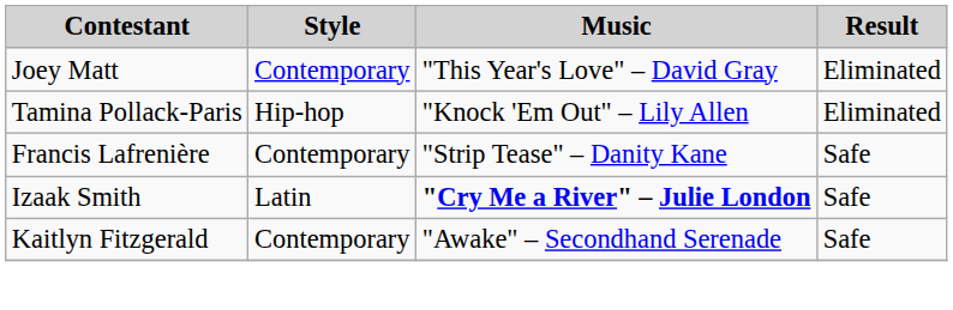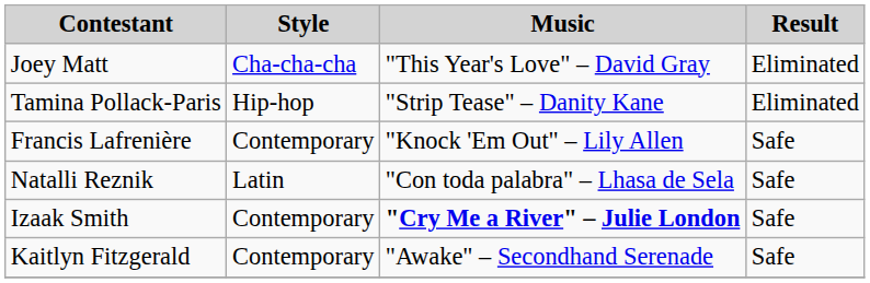Joey Matt | Style: Contemporary -> Cha-cha-cha
Tamina Pollack-Paris | Music: "Knock 'Em Out" – Lily Allen -> "Strip Tease" – Danity Kane
Francis Lafrenière | Music: "Strip Tease" – Danity Kane -> "Knock 'Em Out" – Lily Allen
+ row: Natalli Reznik | Latin | "Con toda palabra" – Lhasa de Sela | Safe
Izaak Smith | Style: Latin -> Contemporary
